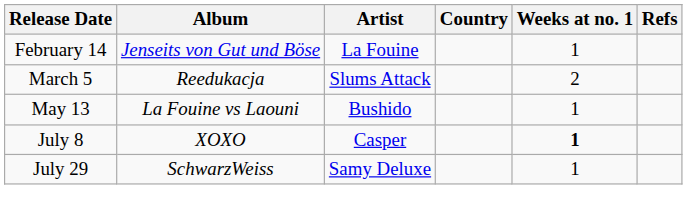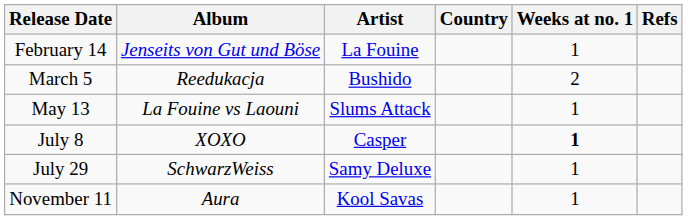March 5 | Artist: Slums Attack -> Bushido
May 13 | Artist: Bushido -> Slums Attack
+ row: November 11 | Aura | Kool Savas | 1
